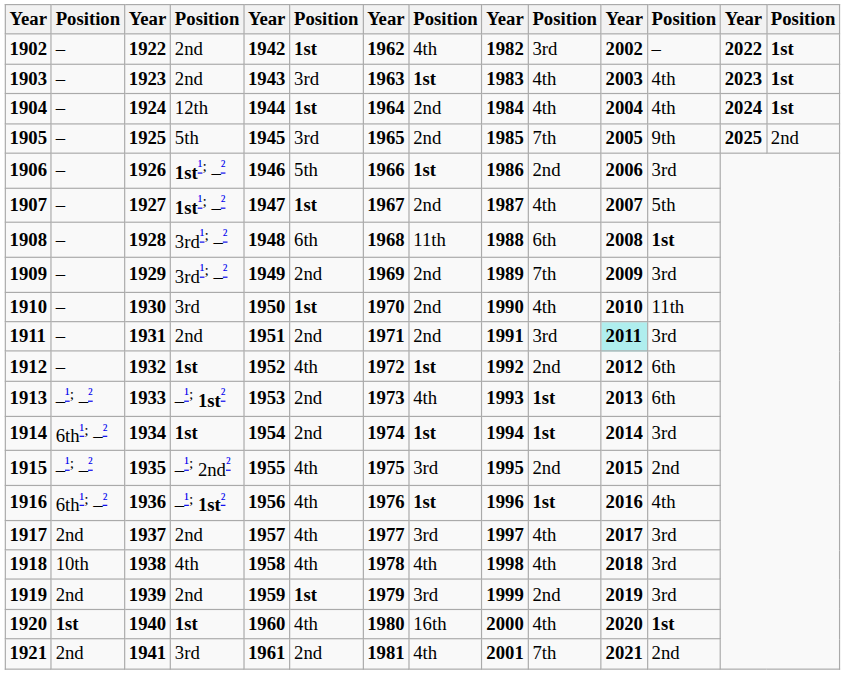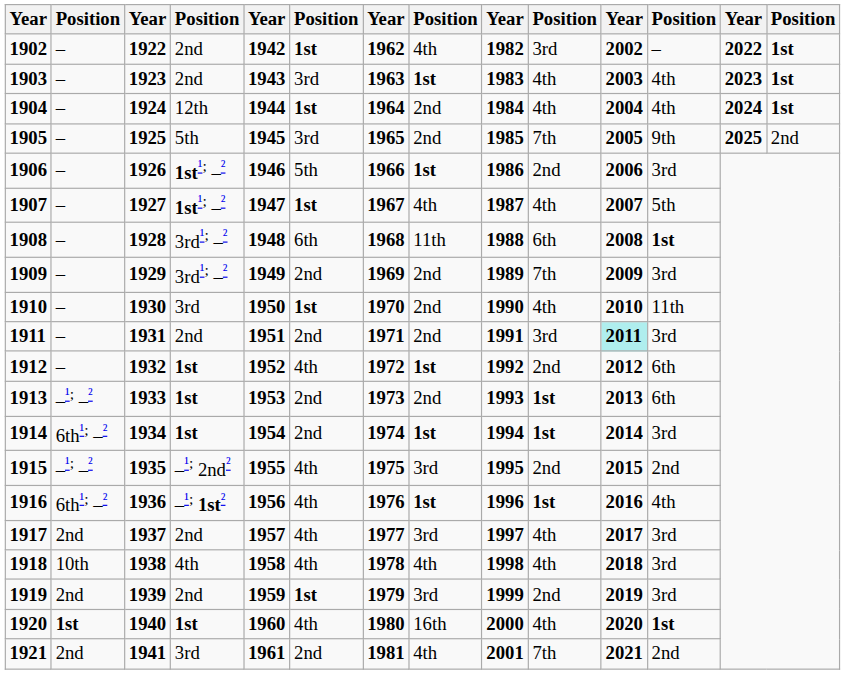1907 | column 8: 2nd -> 4th
1913 | column 4: –¹; 1st² -> 1st
1913 | column 8: 4th -> 2nd
